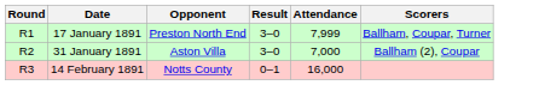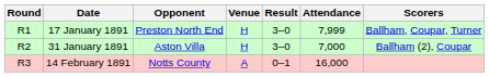+ column: Venue | H | H | A
